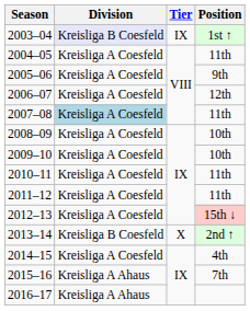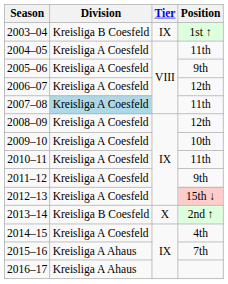2003–04 | Division: lavender background -> no background
2008–09 | Position: 10th -> 12th
2011–12 | Position: 11th -> 9th
